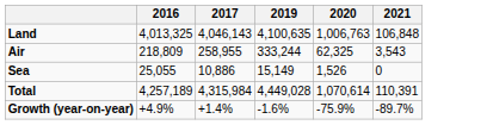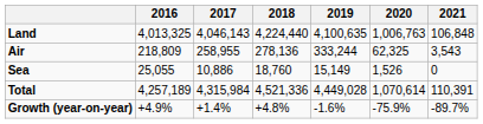+ column: 2018 | 4,224,440 | 278,136 | 18,760 | 4,521,336 | +4.8%
